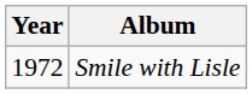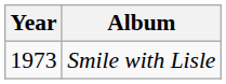Smile with Lisle | Year: 1972 -> 1973
